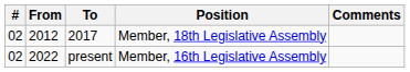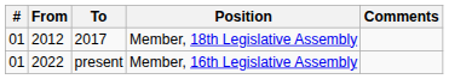2017 | #: 02 -> 01
present | #: 02 -> 01
